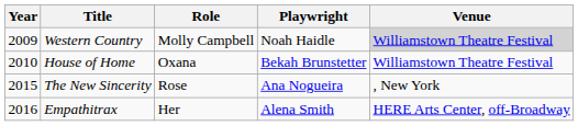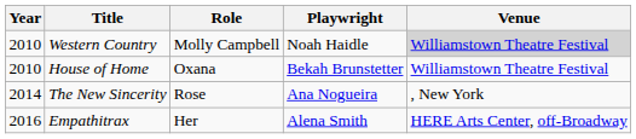Western Country | Year: 2009 -> 2010
The New Sincerity | Year: 2015 -> 2014
